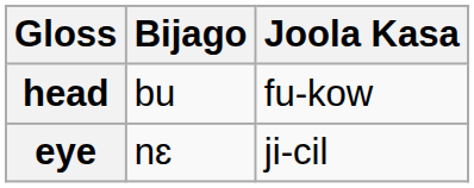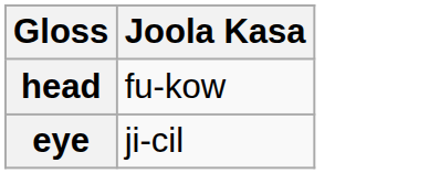- column: Bijago | bu | nɛ
